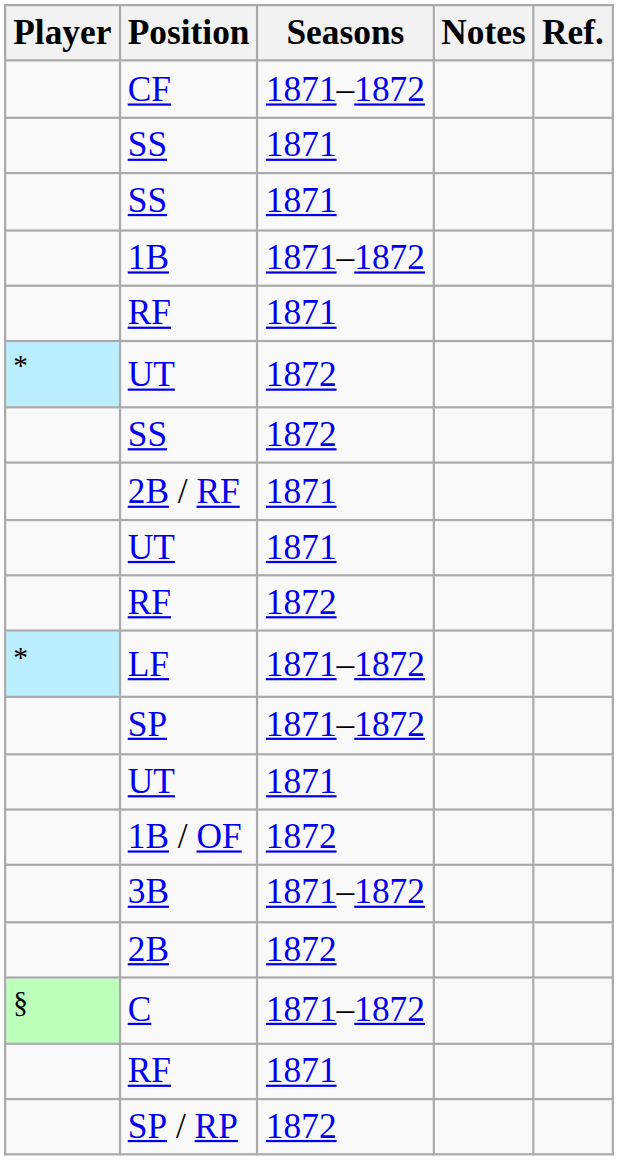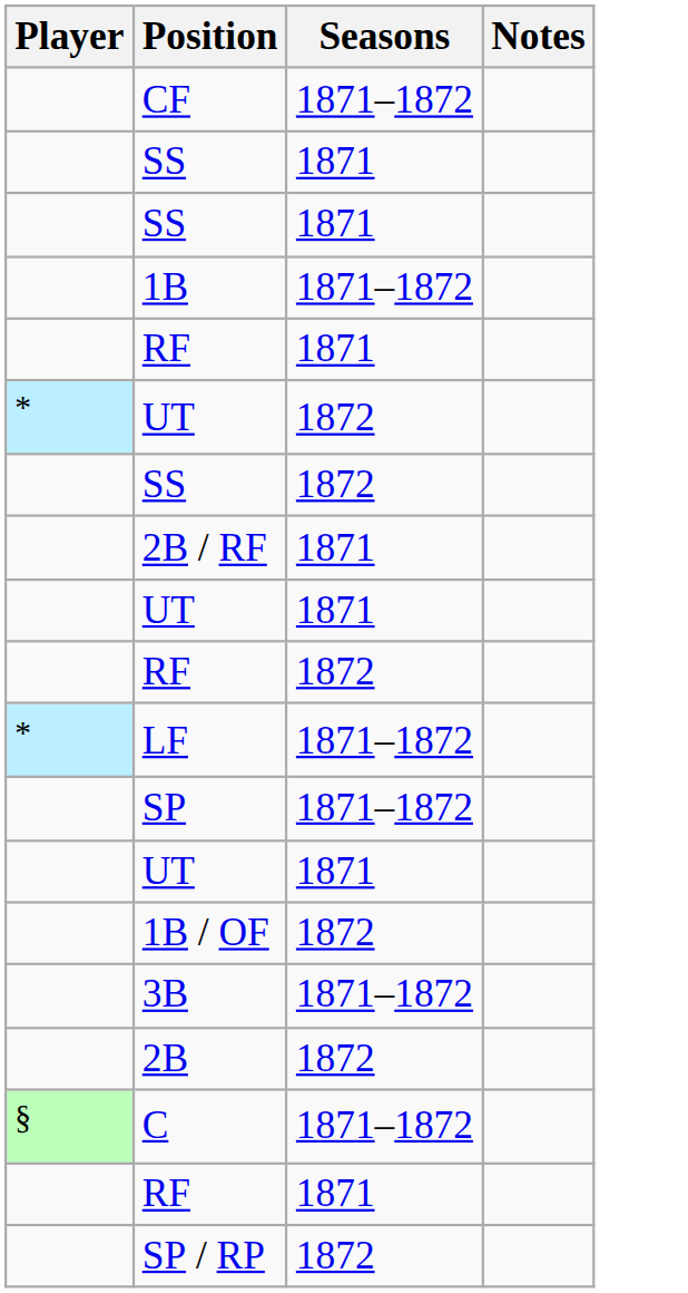- column: Ref.
